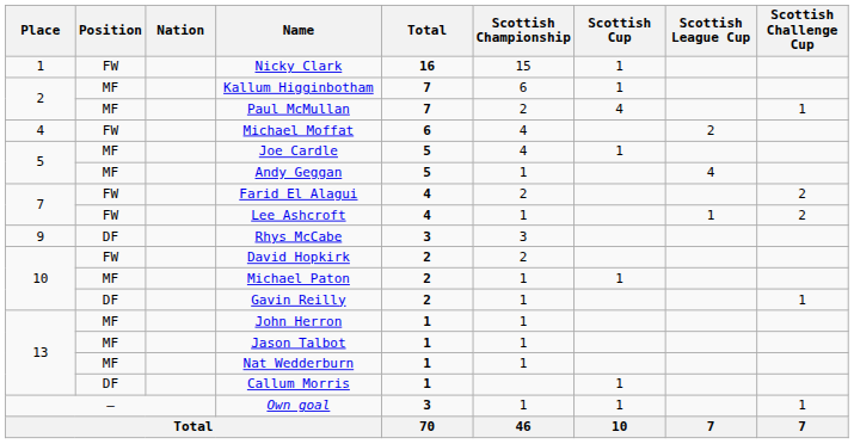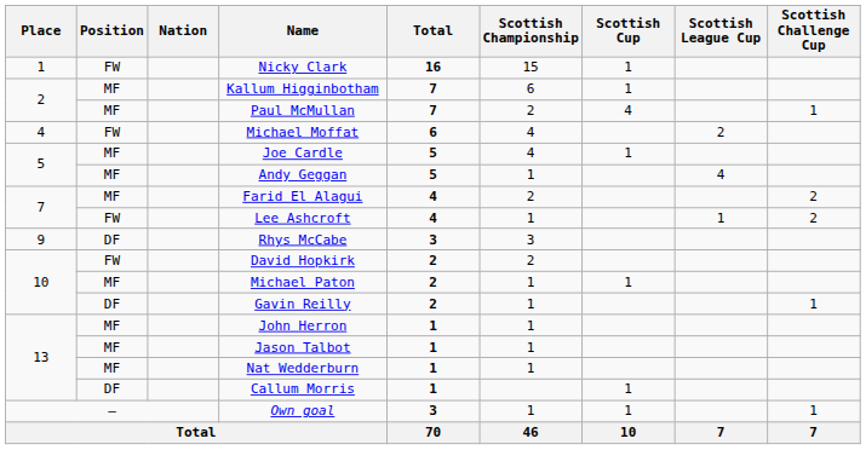Farid El Alagui | Position: FW -> MF
